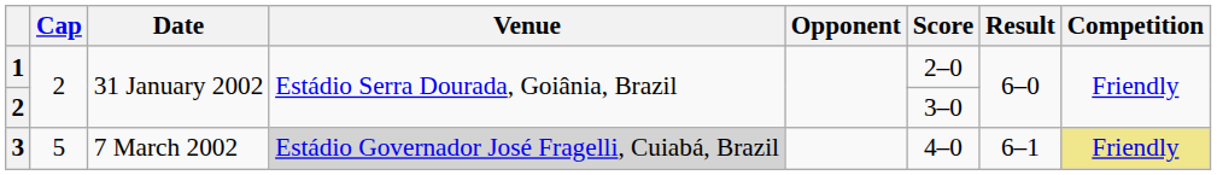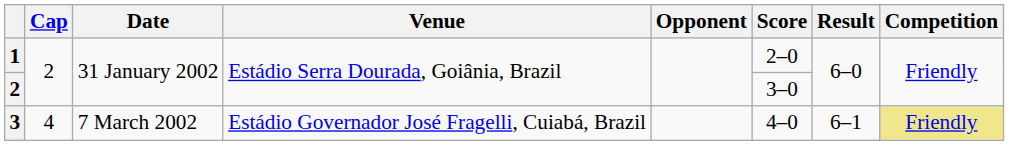3 | Cap: 5 -> 4
3 | Venue: lightgrey background -> no background
